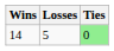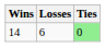14 | Losses: 5 -> 6
